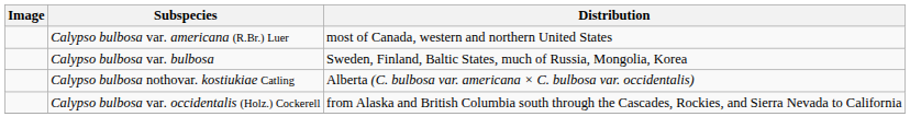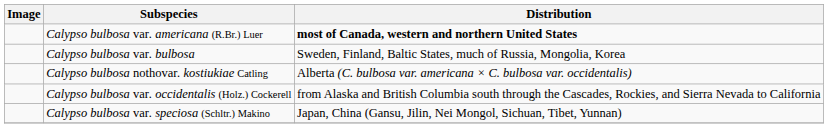Calypso bulbosa var. americana (R.Br.) Luer | Distribution: normal -> bold
+ row: Calypso bulbosa var. speciosa (Schltr.) Makino | Japan, China (Gansu, Jilin, Nei Mongol, Sichuan, Tibet, Yunnan)
